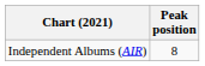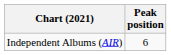Independent Albums (AIR) | Peak position: 8 -> 6
